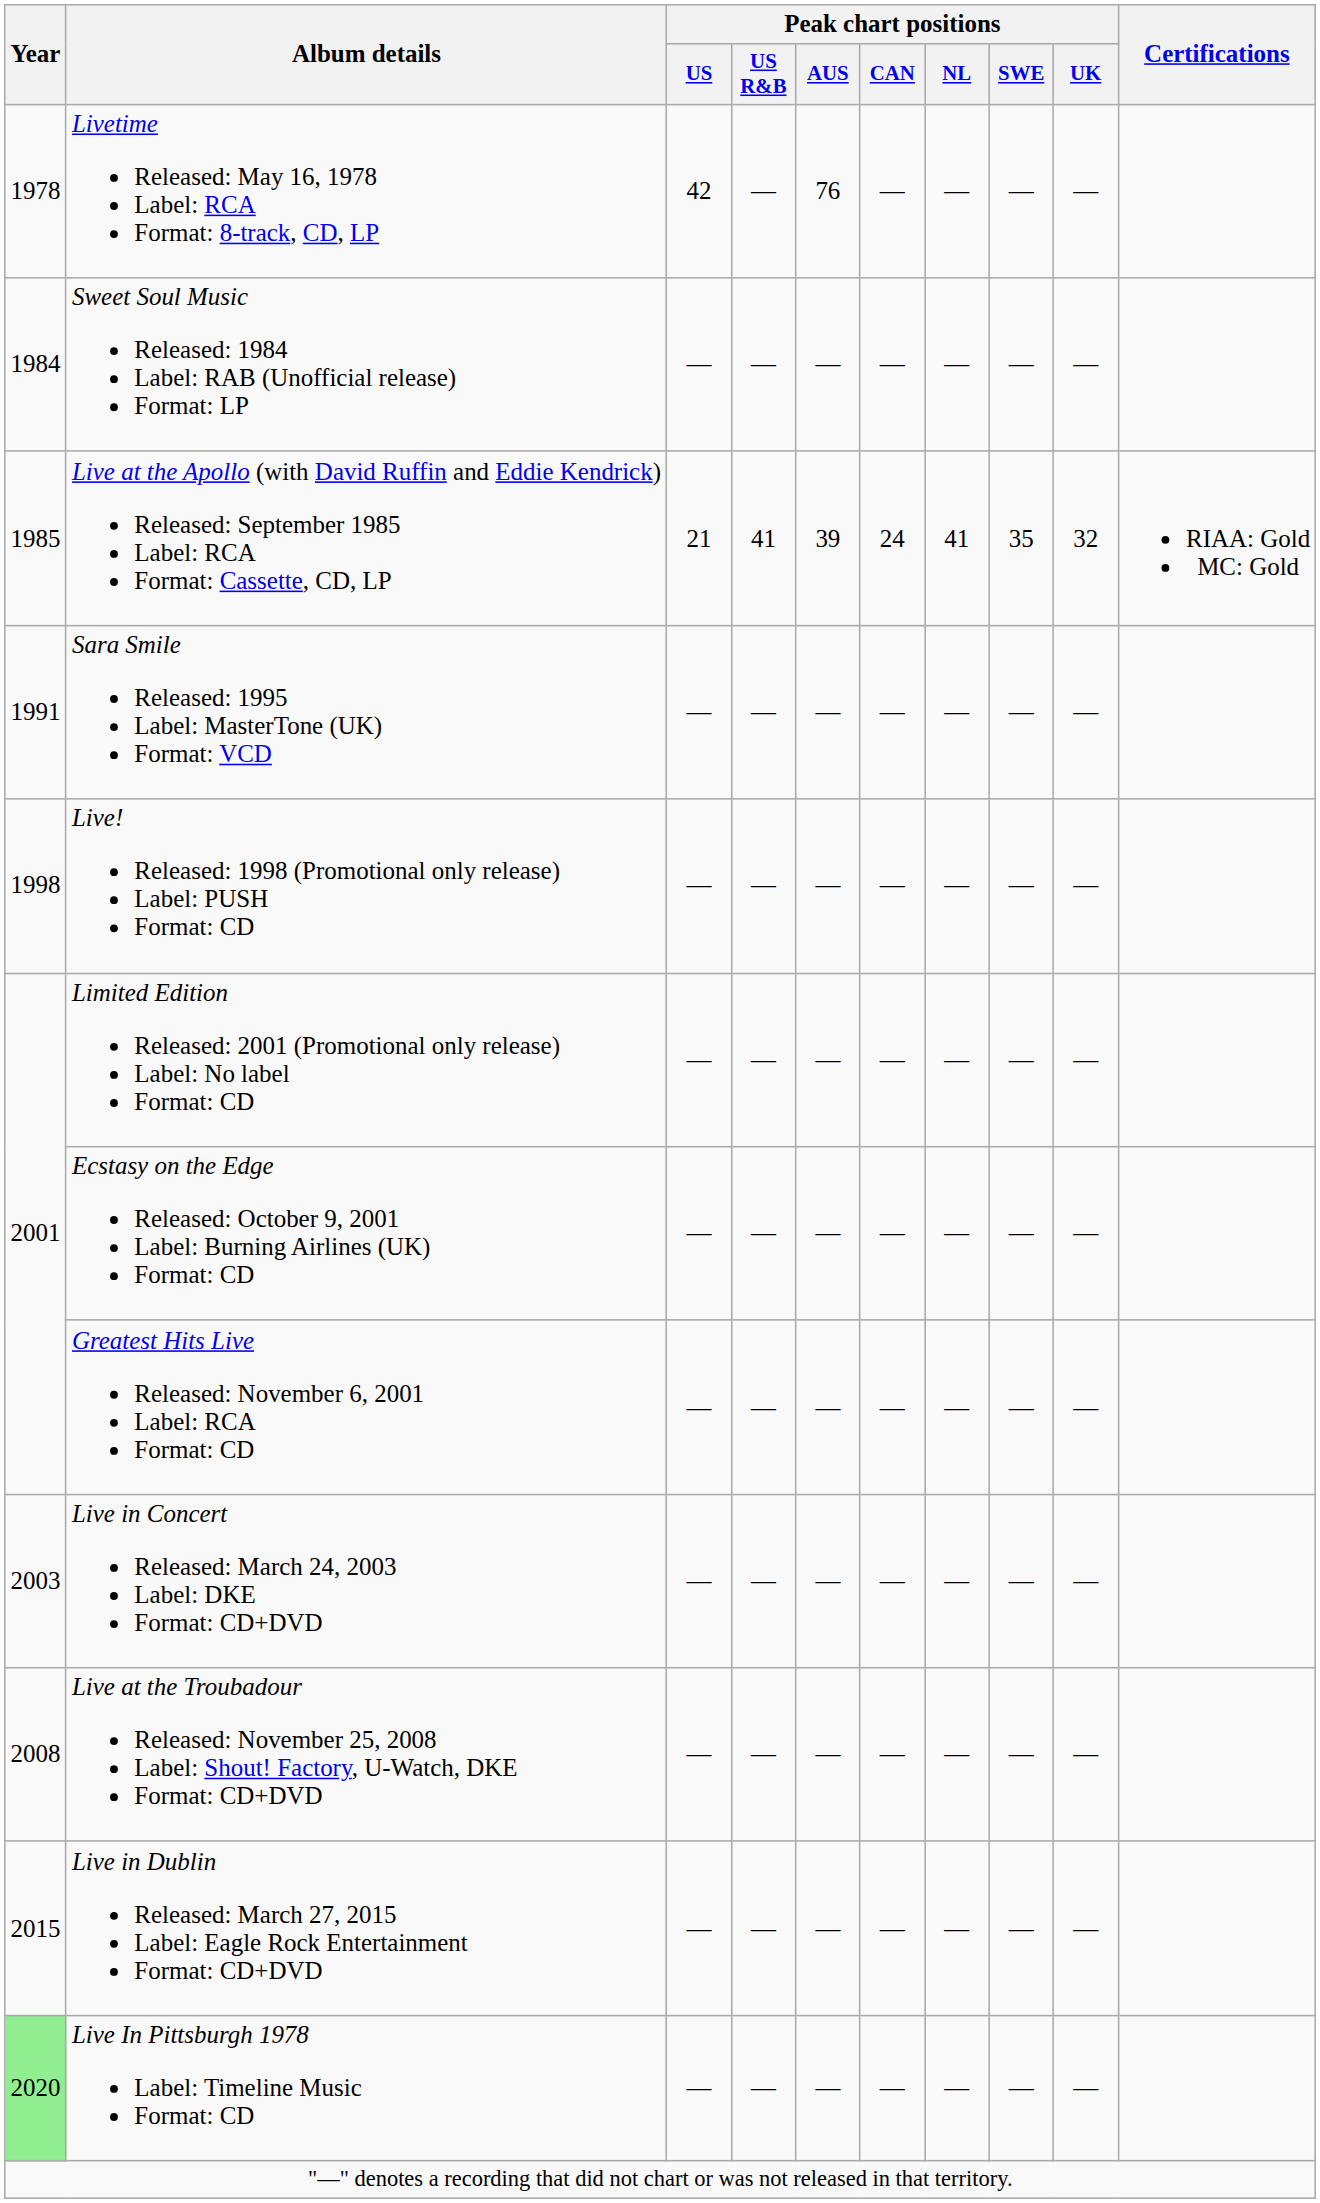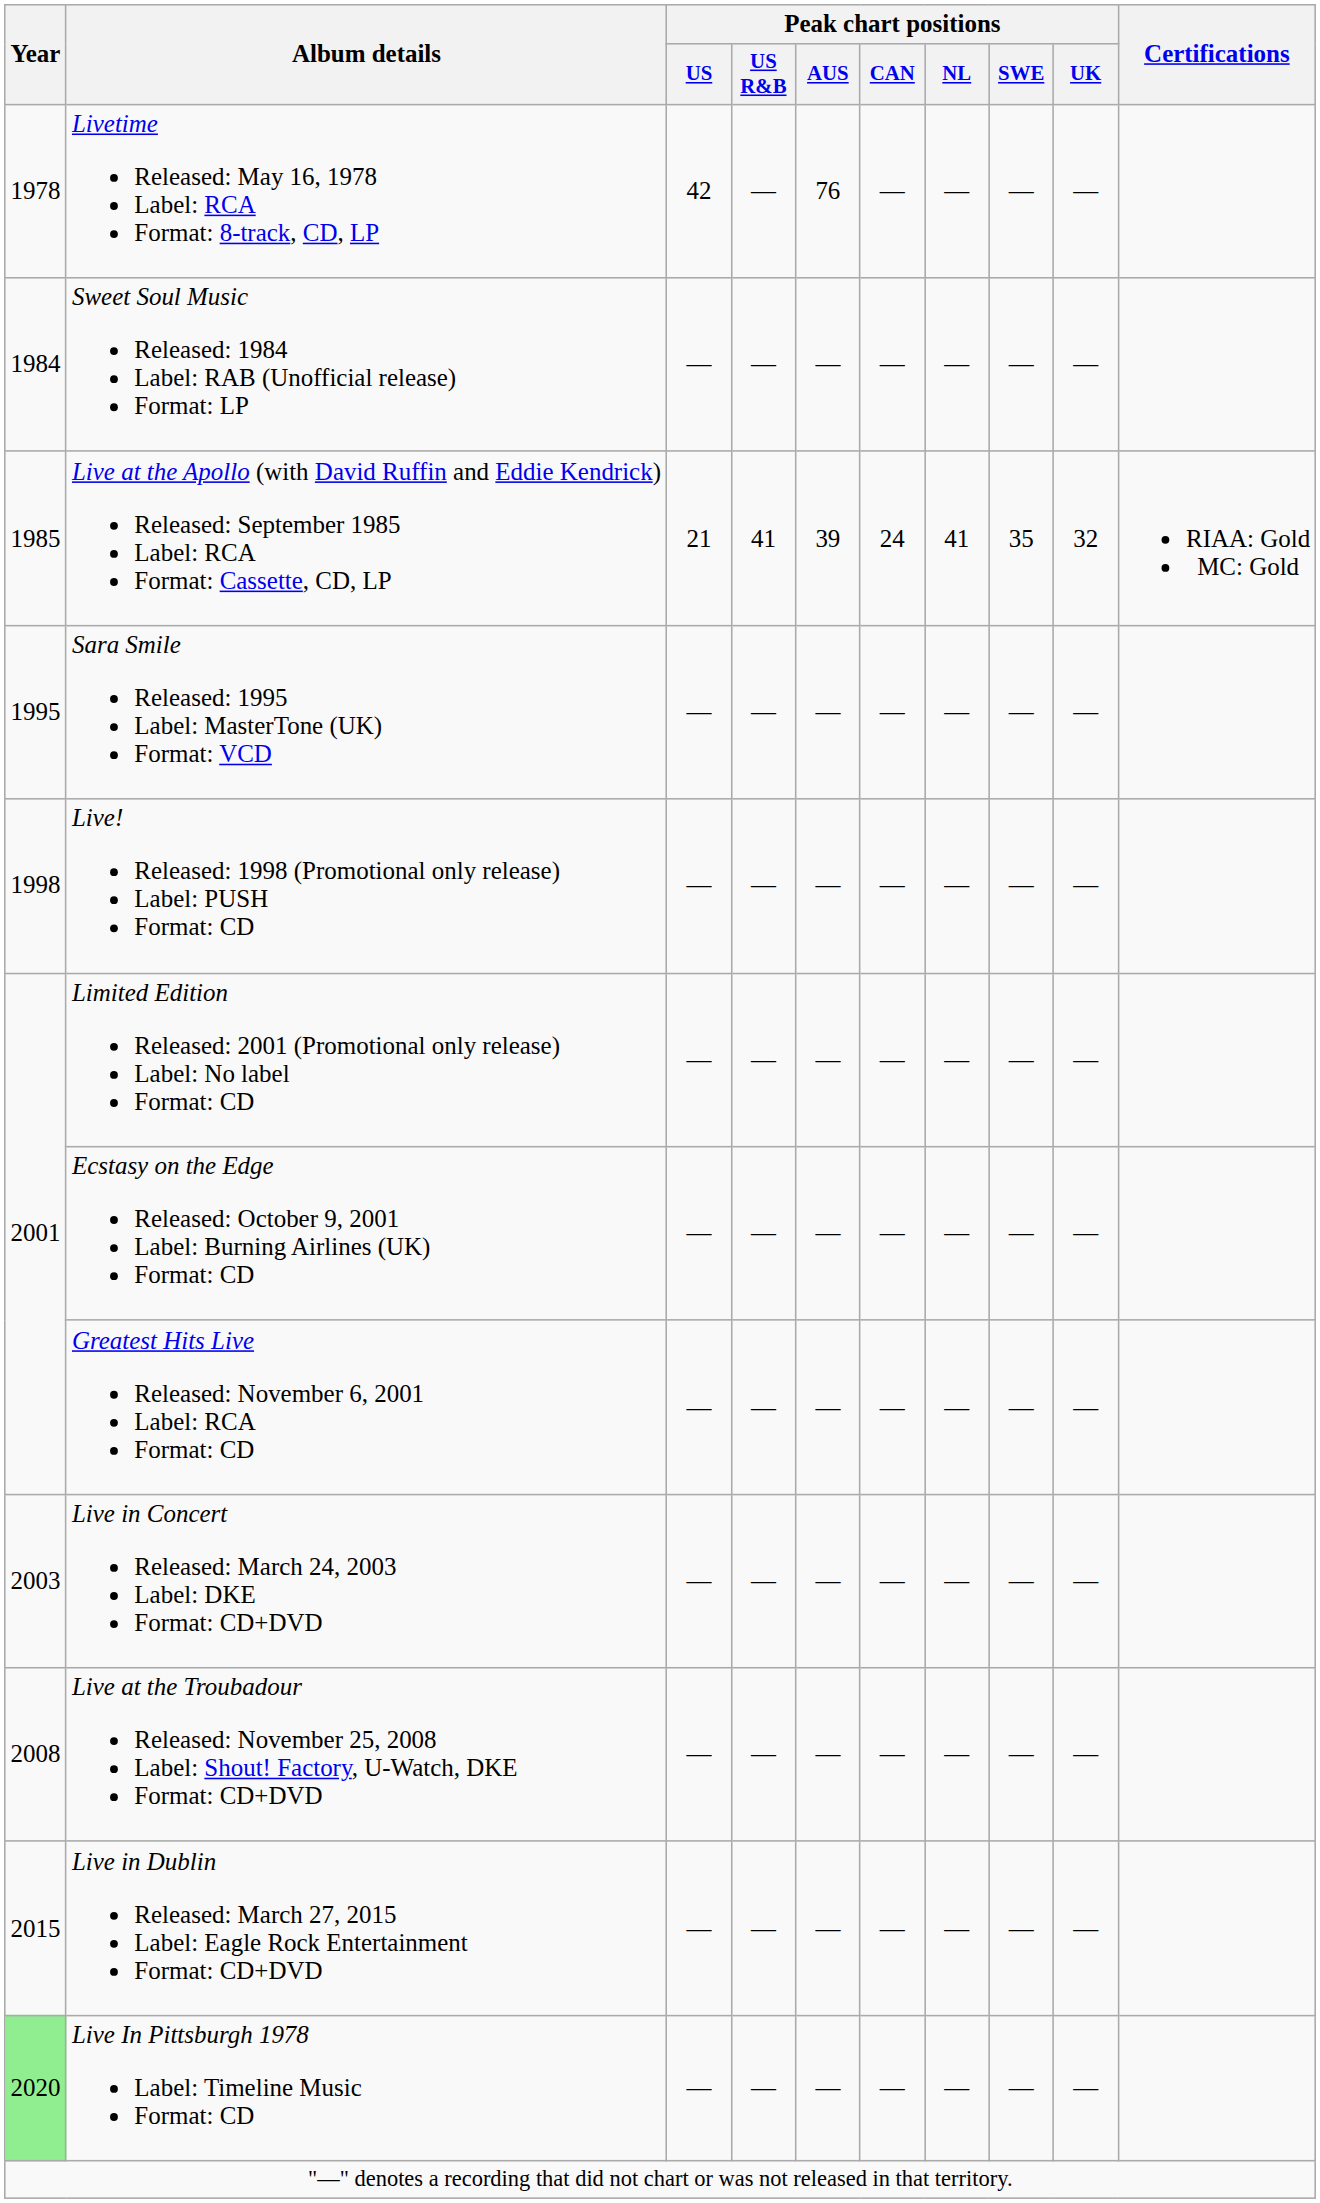Sara Smile Released: 1995 Label: MasterTone (UK) Format: VCD | Year: 1991 -> 1995
